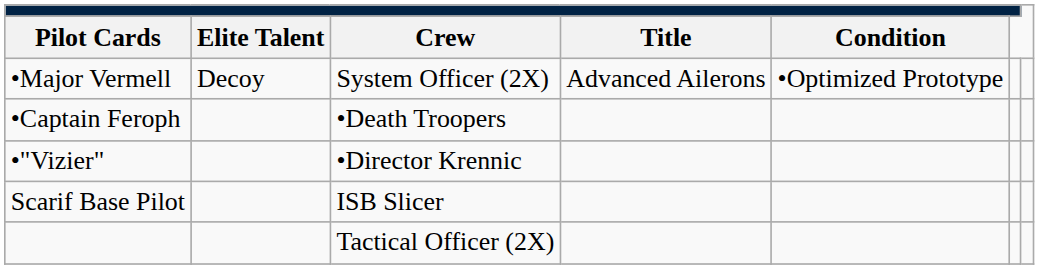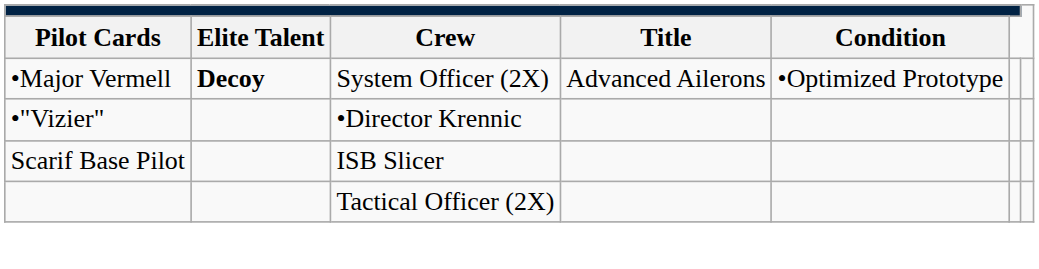•Major Vermell | column 2: normal -> bold
- row: •Captain Feroph | •Death Troopers
